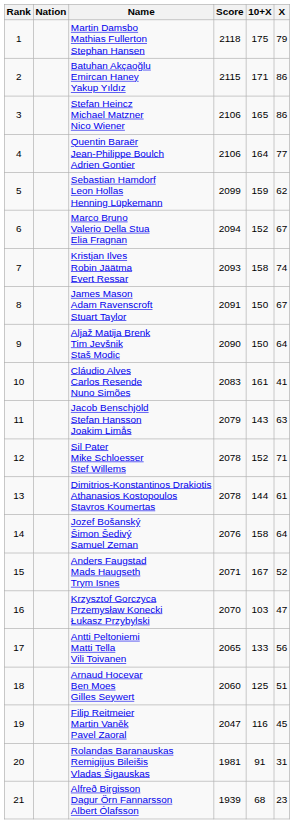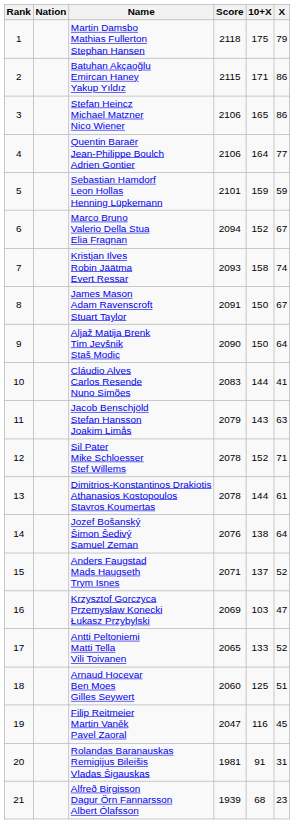Sebastian Hamdorf Leon Hollas Henning Lüpkemann | Score: 2099 -> 2101
Sebastian Hamdorf Leon Hollas Henning Lüpkemann | X: 62 -> 59
Cláudio Alves Carlos Resende Nuno Simões | 10+X: 161 -> 144
Jozef Bošanský Šimon Šedivý Samuel Zeman | 10+X: 158 -> 138
Anders Faugstad Mads Haugseth Trym Isnes | 10+X: 167 -> 137
Krzysztof Gorczyca Przemysław Konecki Łukasz Przybylski | Score: 2070 -> 2069
Antti Peltoniemi Matti Tella Vili Toivanen | X: 56 -> 52
